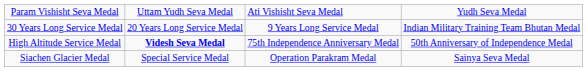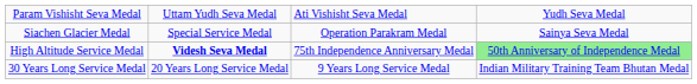rows swapped: Siachen Glacier Medal <-> 30 Years Long Service Medal
High Altitude Service Medal | column 4: no background -> lightgreen background
